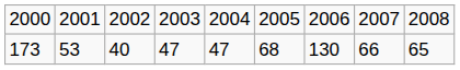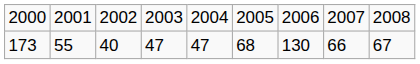173 | column 2: 53 -> 55
173 | column 9: 65 -> 67
